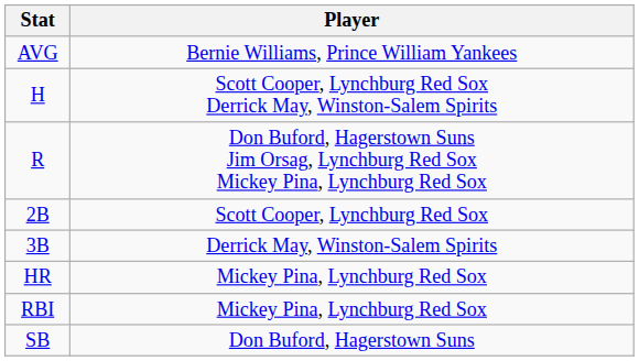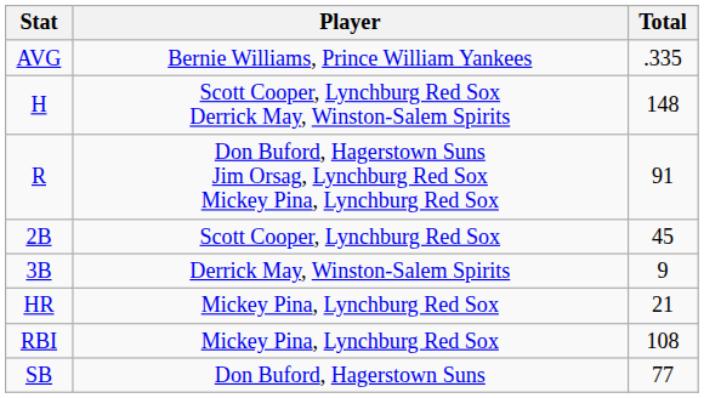+ column: Total | .335 | 148 | 91 | 45 | 9 | 21 | 108 | 77
